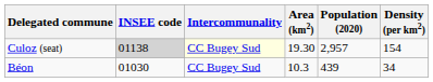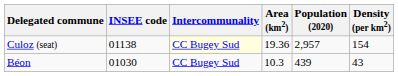Culoz (seat) | INSEE code: lightgrey background -> no background
Culoz (seat) | Area (km2): 19.30 -> 19.36
Béon | Density (per km2): 34 -> 43
